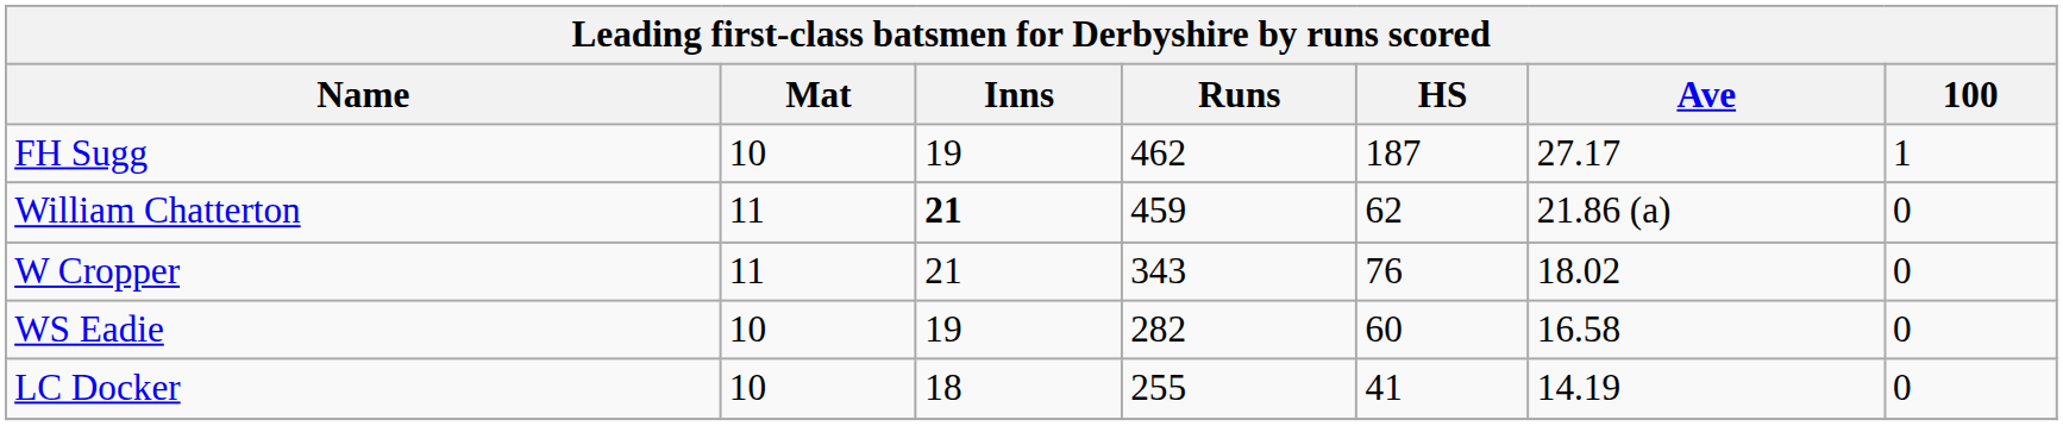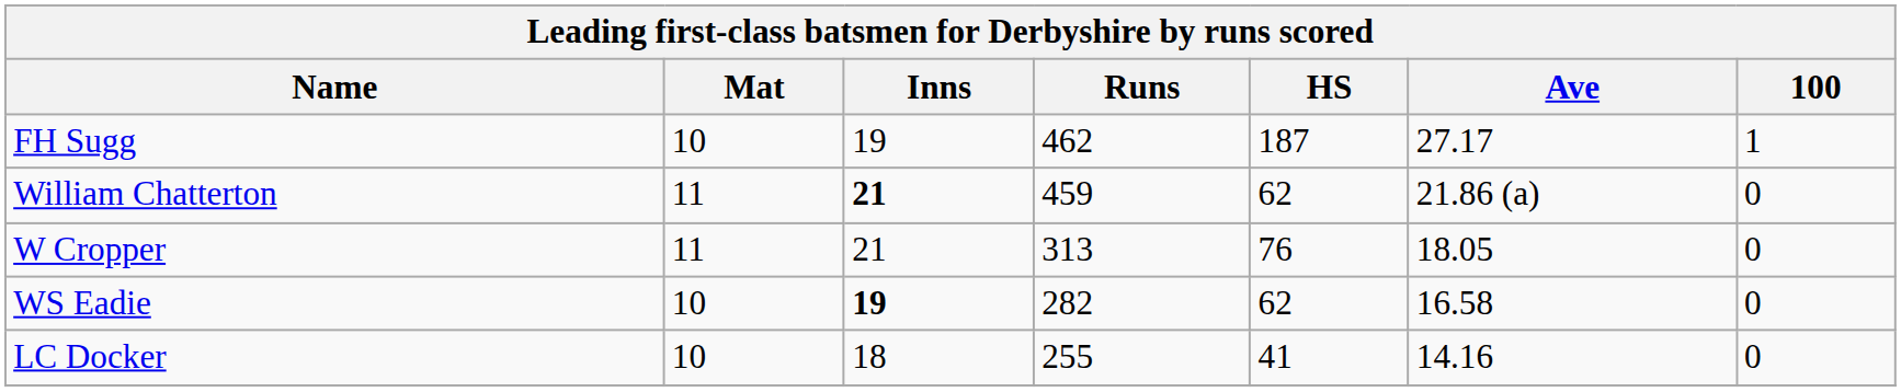W Cropper | Runs: 343 -> 313
W Cropper | Ave: 18.02 -> 18.05
WS Eadie | Inns: normal -> bold
WS Eadie | HS: 60 -> 62
LC Docker | Ave: 14.19 -> 14.16
